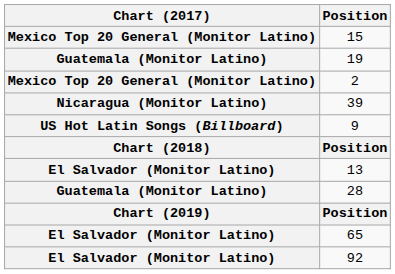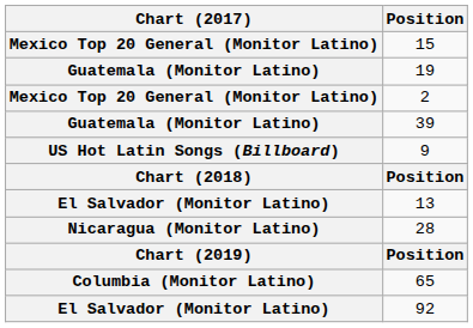39 | Chart (2017): Nicaragua (Monitor Latino) -> Guatemala (Monitor Latino)
28 | Chart (2017): Guatemala (Monitor Latino) -> Nicaragua (Monitor Latino)
65 | Chart (2017): El Salvador (Monitor Latino) -> Columbia (Monitor Latino)
